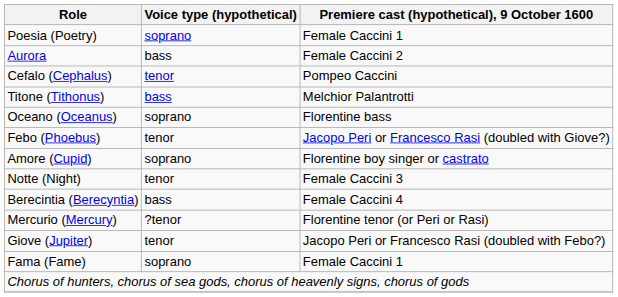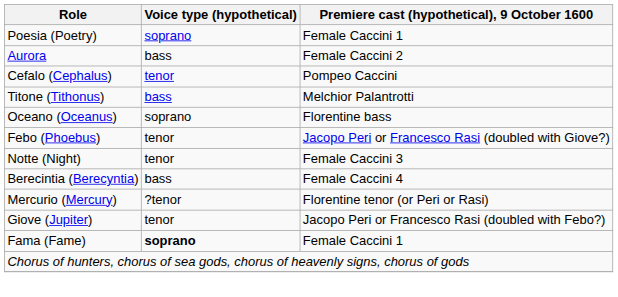- row: Amore (Cupid) | soprano | Florentine boy singer or castrato
Fama (Fame) | Voice type (hypothetical): normal -> bold
